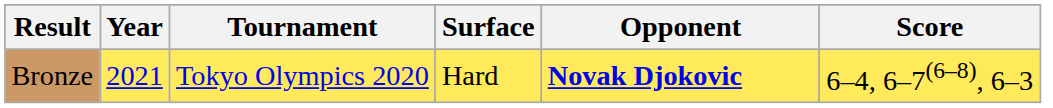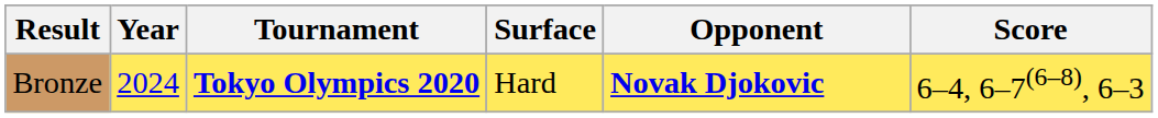Bronze | Year: 2021 -> 2024
Bronze | Tournament: normal -> bold
